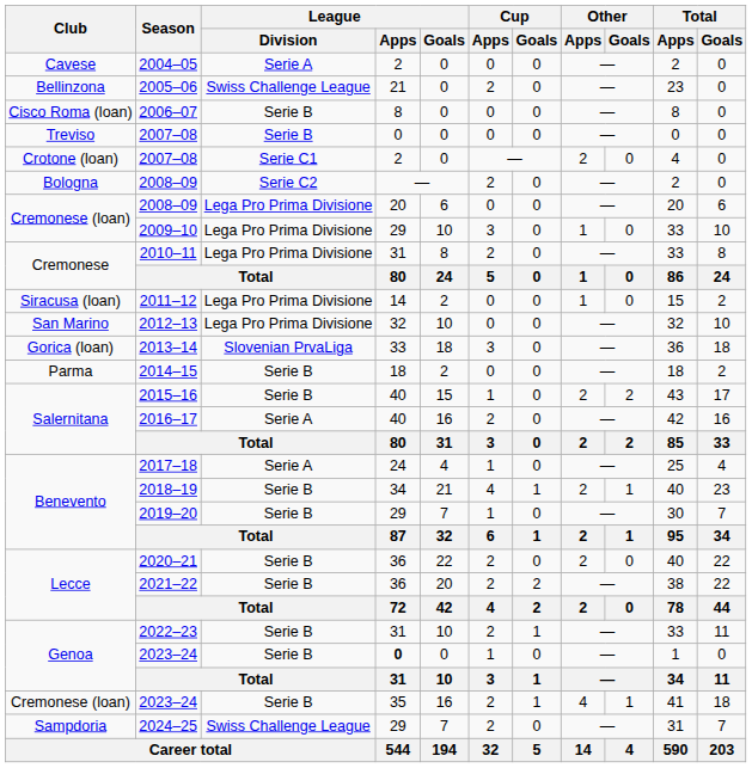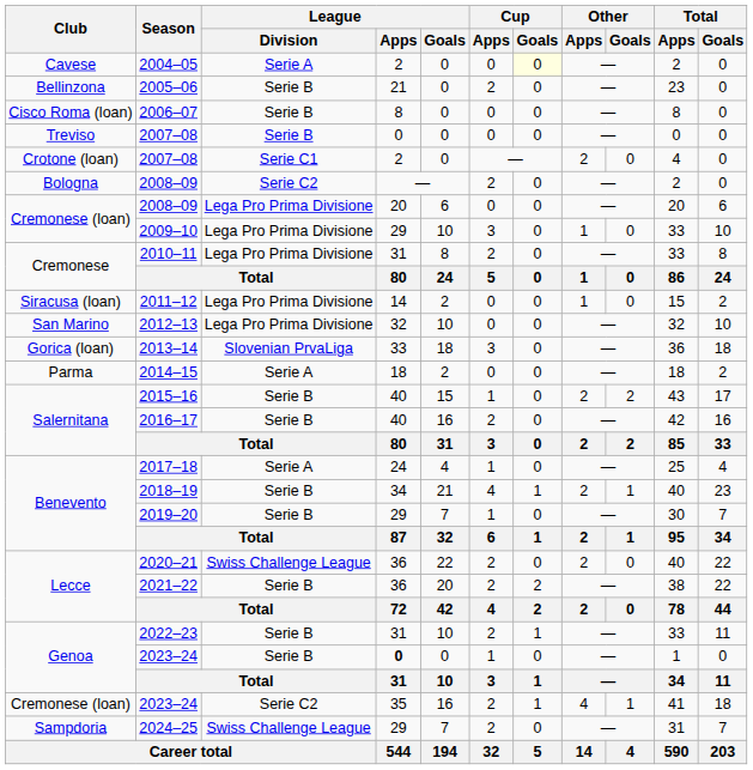2004–05 | Cup / Goals: no background -> lightyellow background
2005–06 | League / Division: Swiss Challenge League -> Serie B
2014–15 | League / Division: Serie B -> Serie A
2016–17 | League / Division: Serie A -> Serie B
2020–21 | League / Division: Serie B -> Swiss Challenge League
Cremonese (loan) / 2023–24 | League / Division: Serie B -> Serie C2
